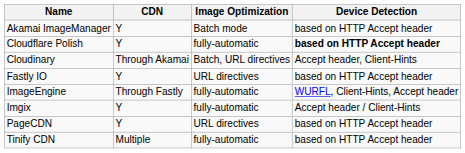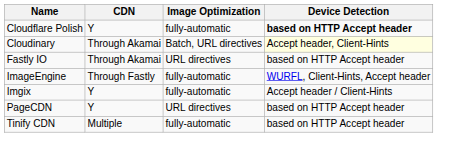- row: Akamai ImageManager | Y | Batch mode | based on HTTP Accept header
Cloudinary | Device Detection: no background -> lightyellow background
Fastly IO | CDN: Y -> Through Akamai
